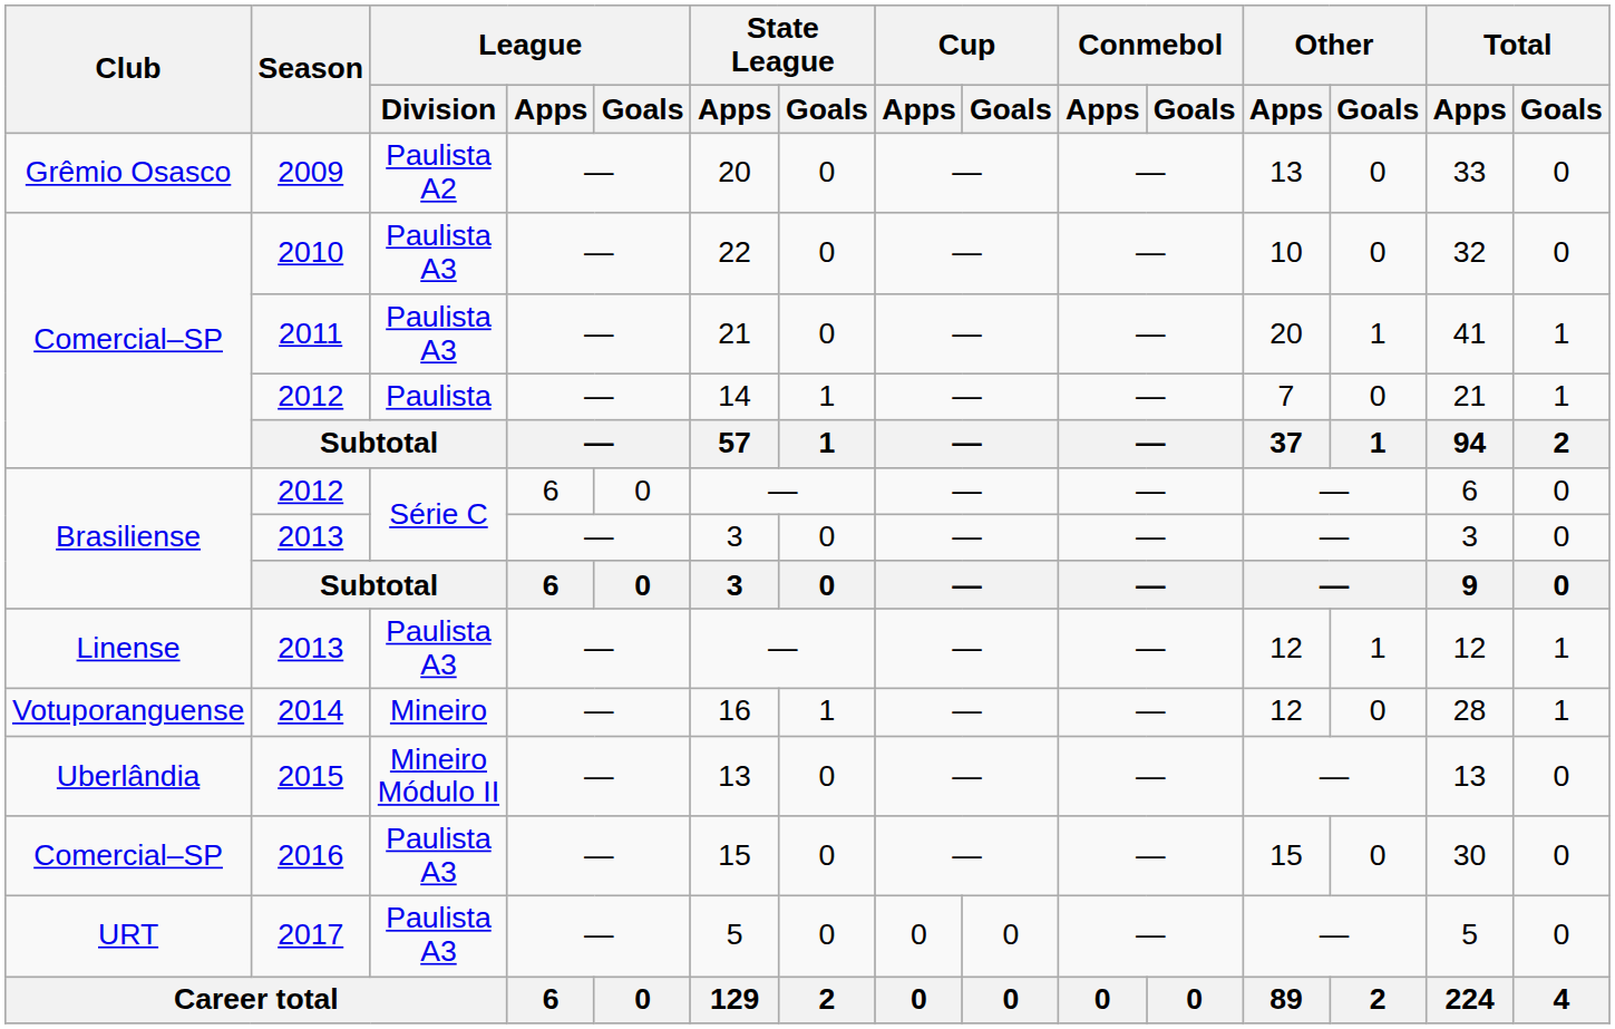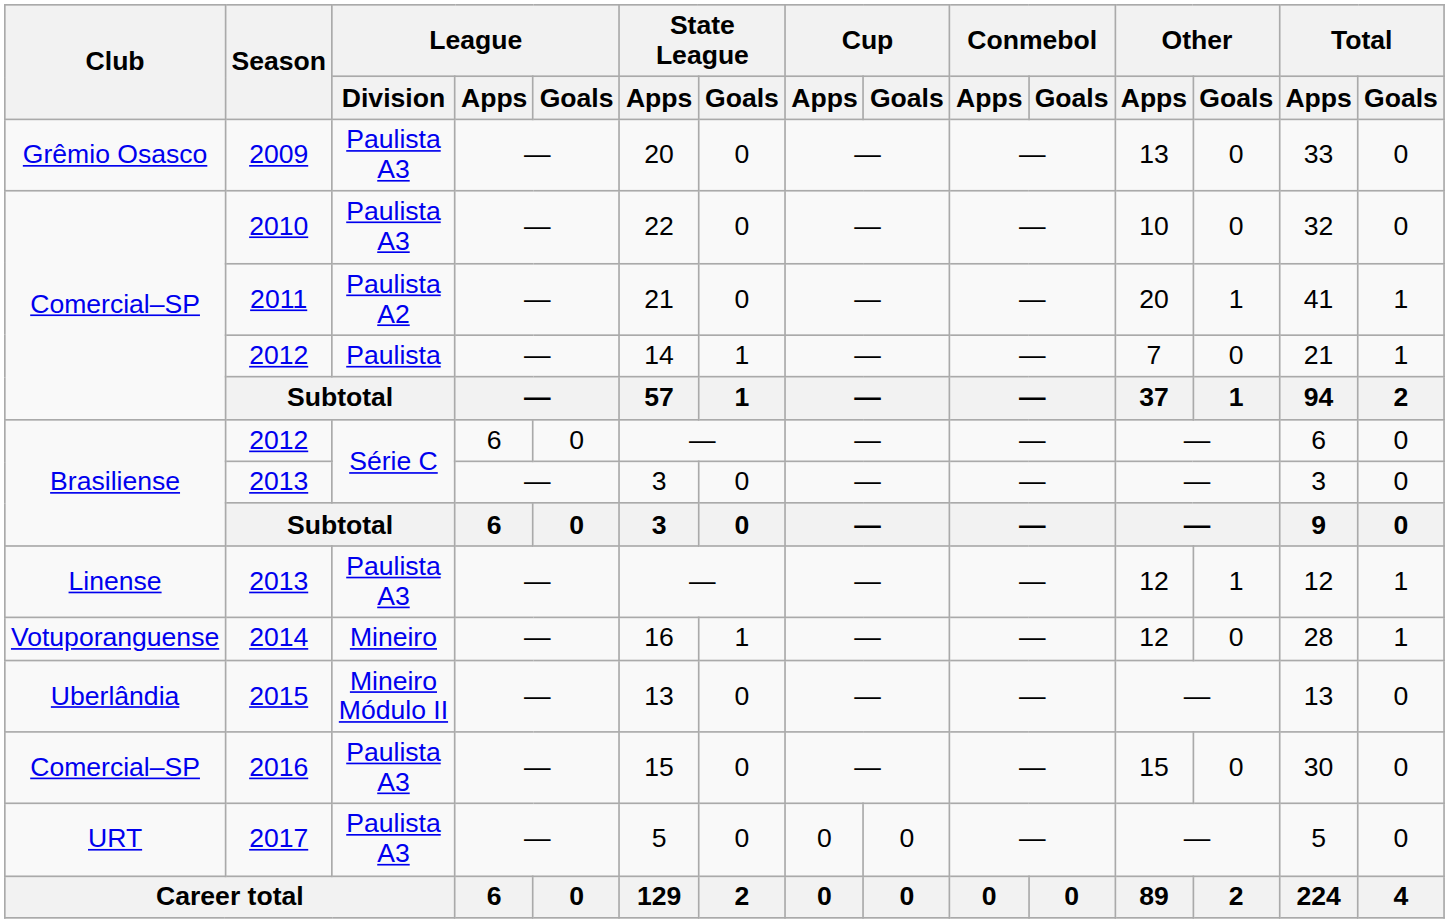2009 | League / Division: Paulista A2 -> Paulista A3
2011 | League / Division: Paulista A3 -> Paulista A2
